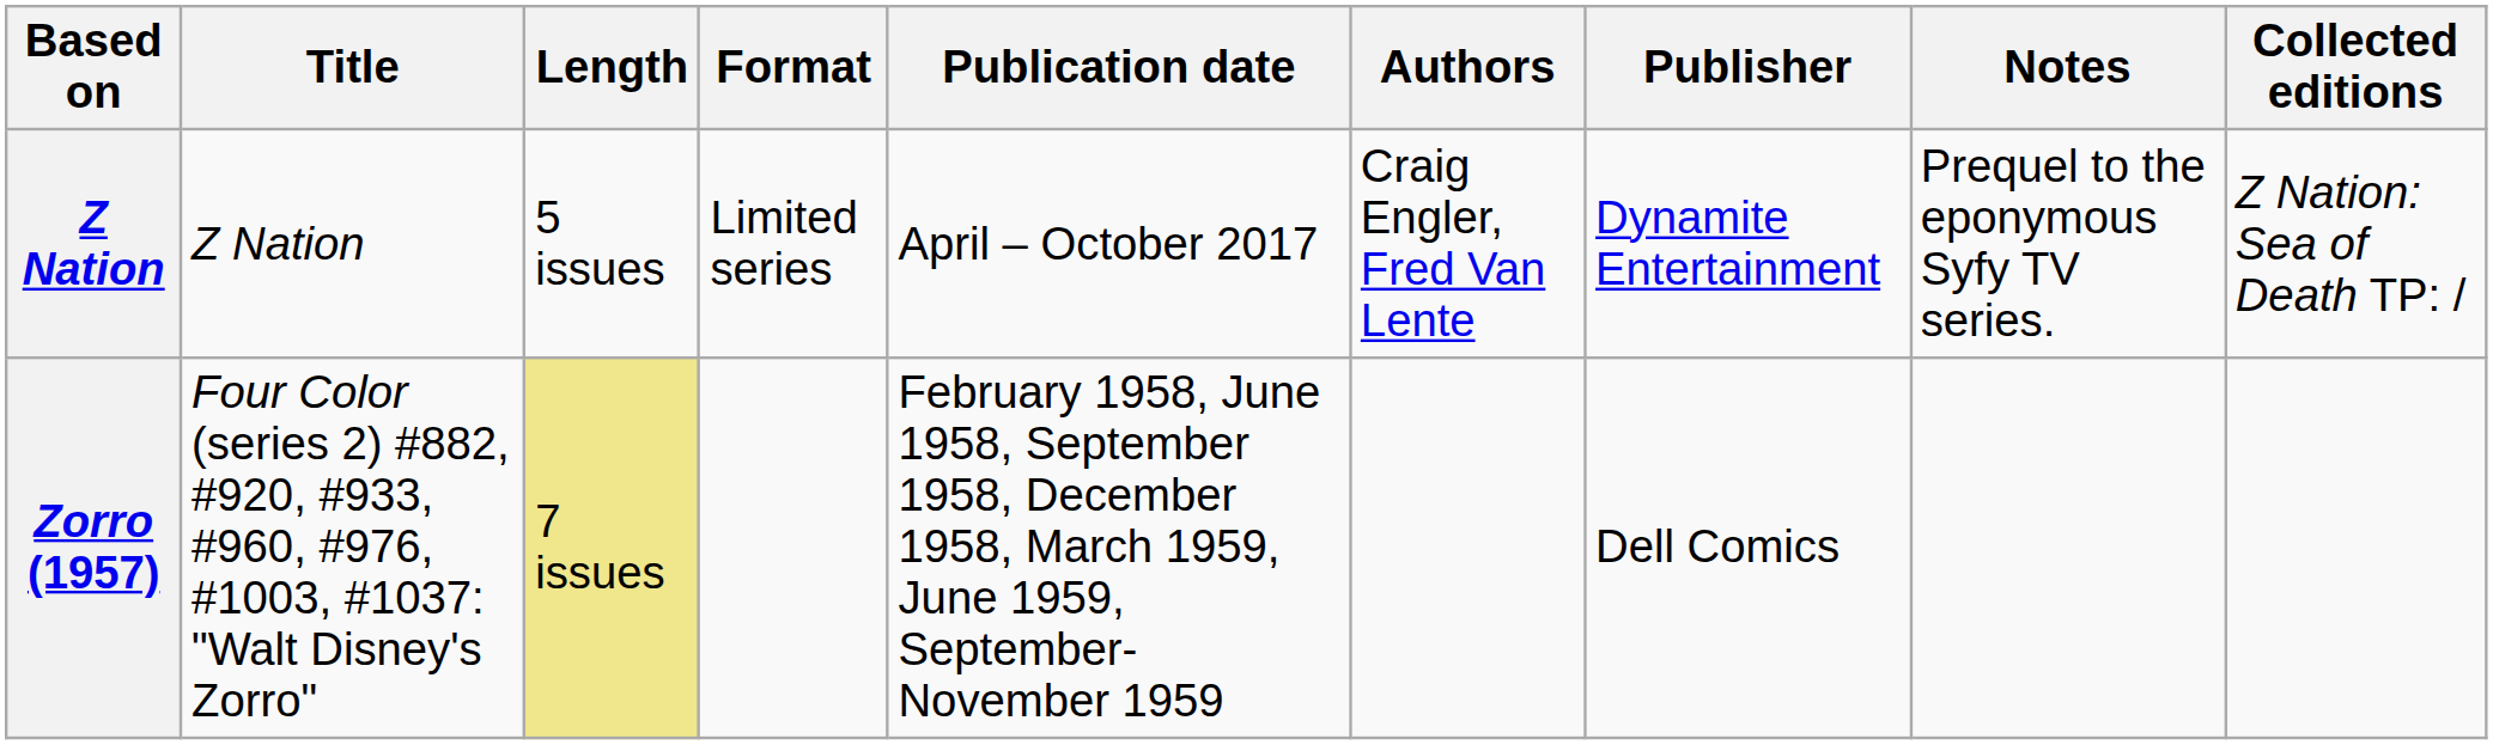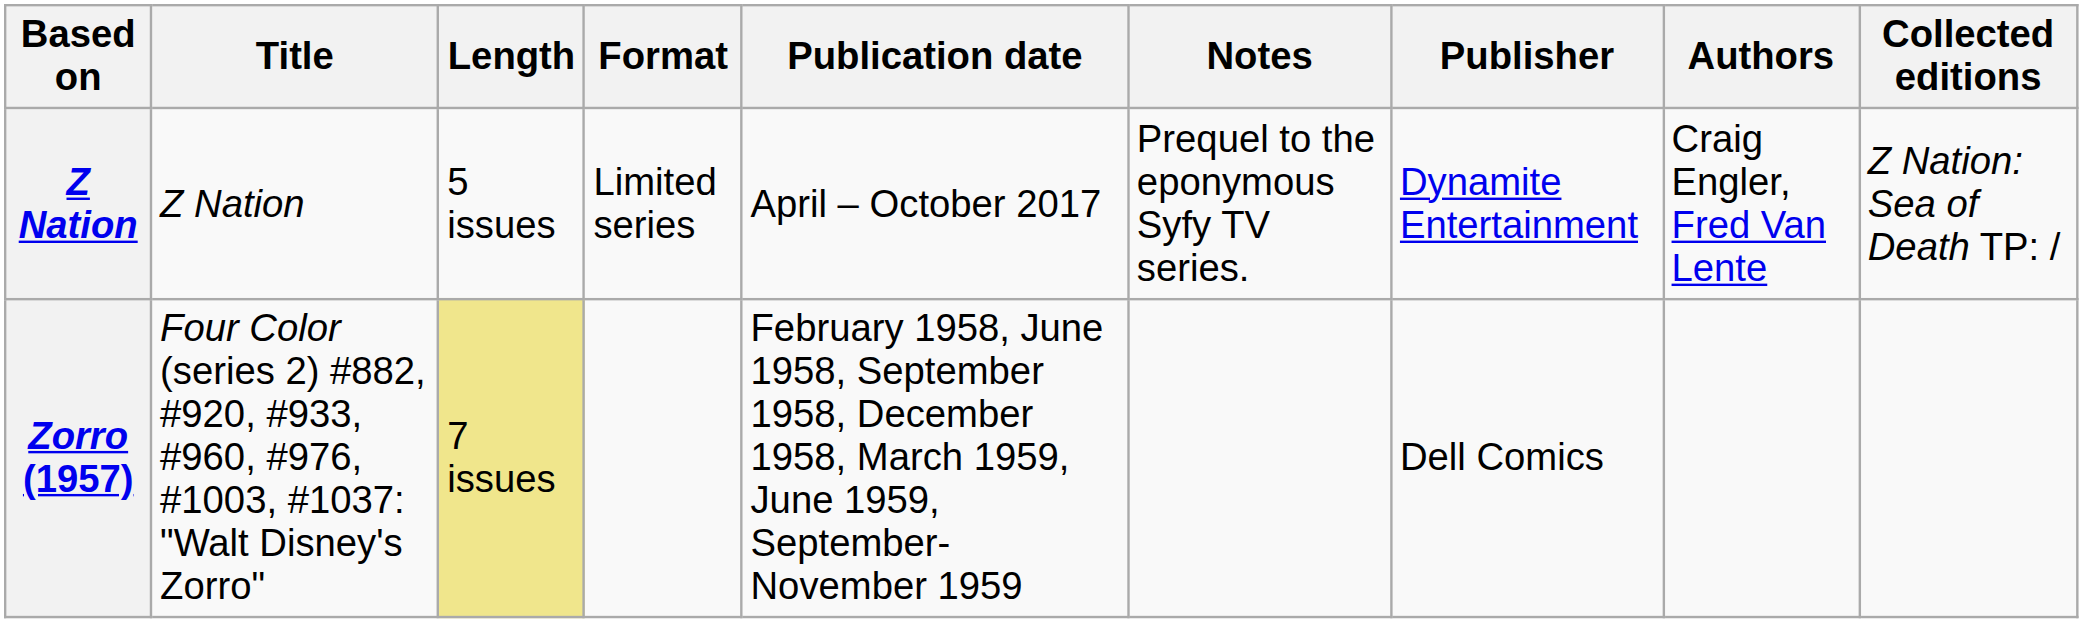columns swapped: Authors <-> Notes
